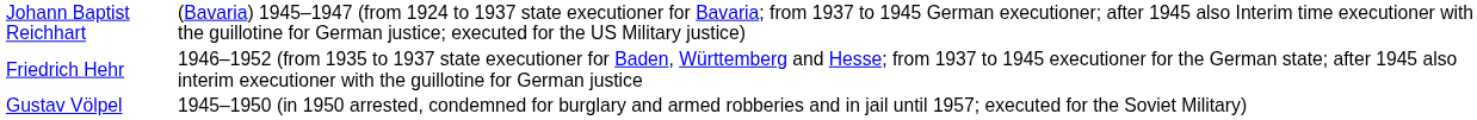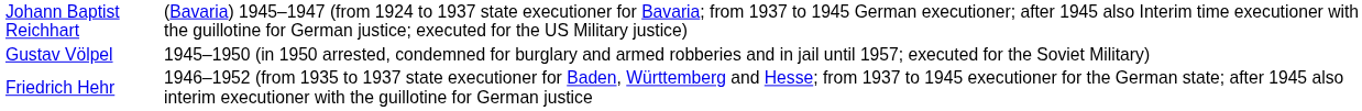rows swapped: Friedrich Hehr <-> Gustav Völpel
